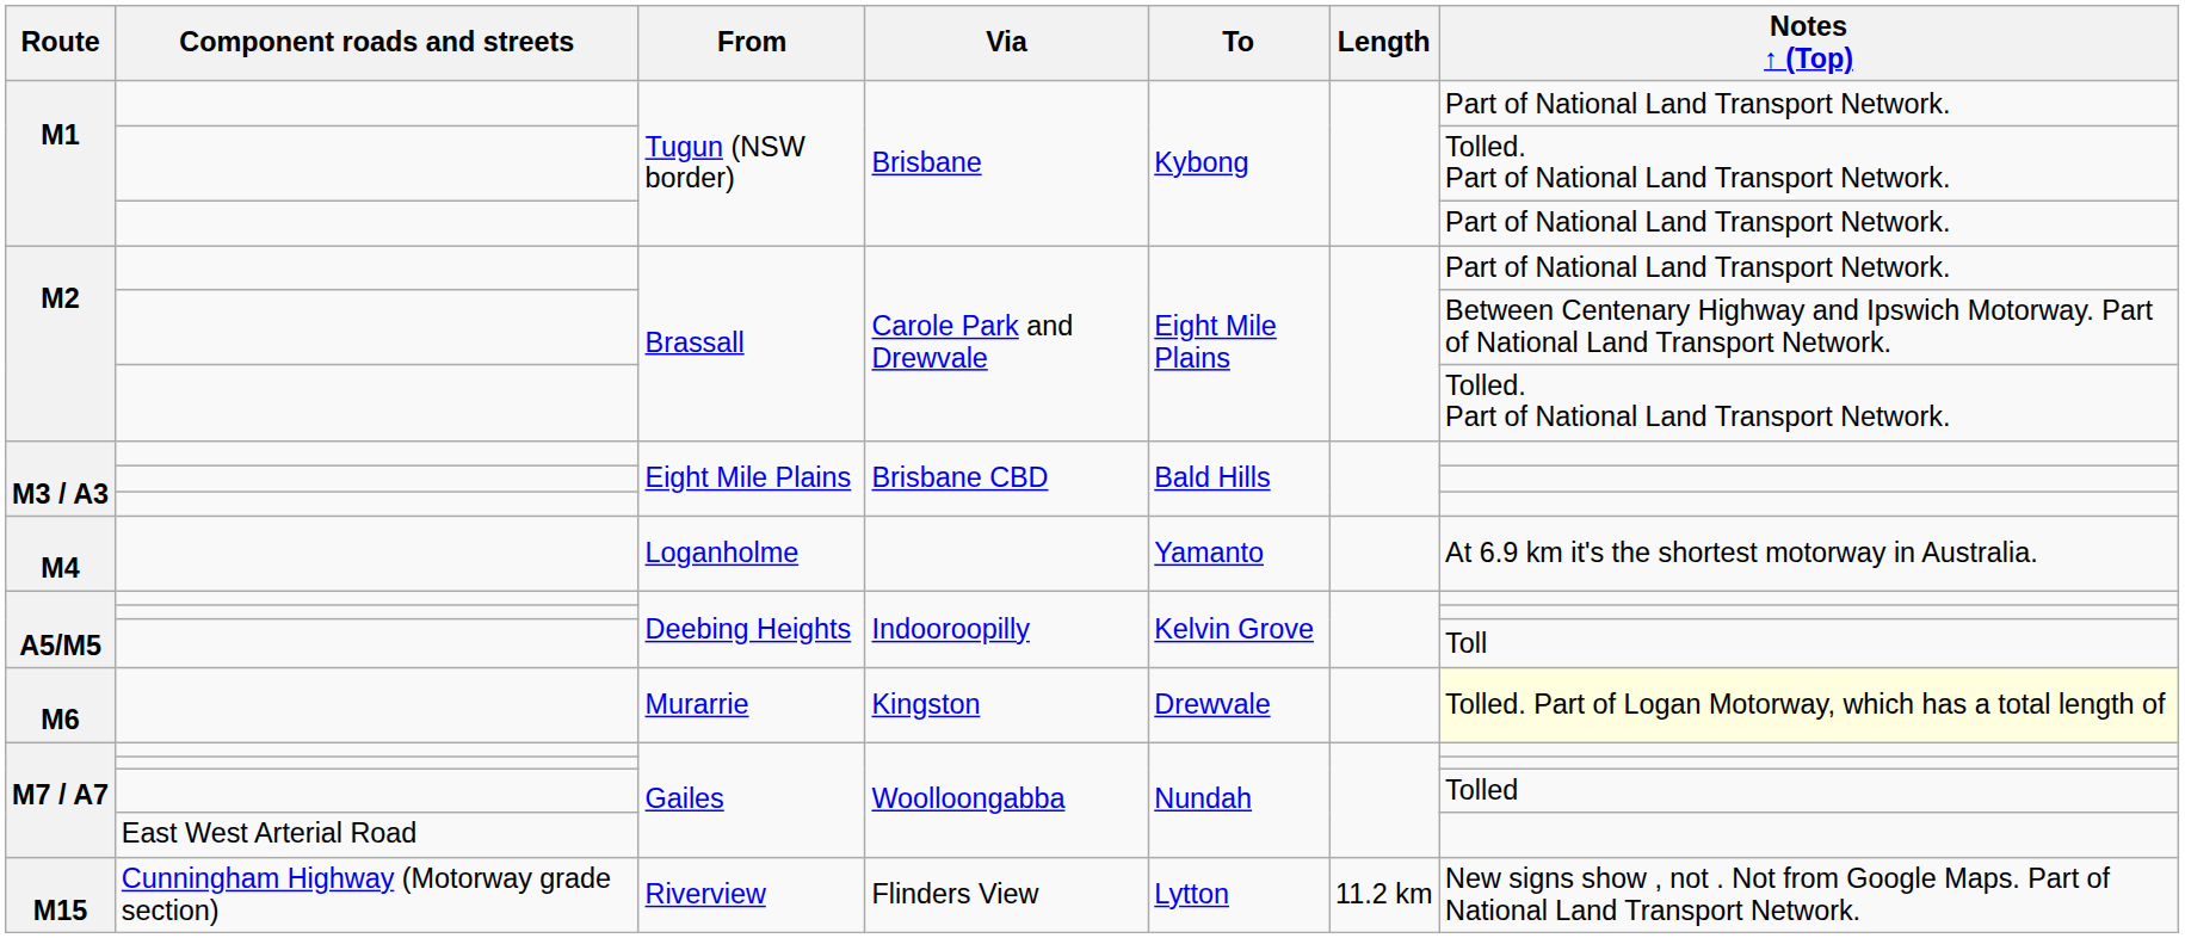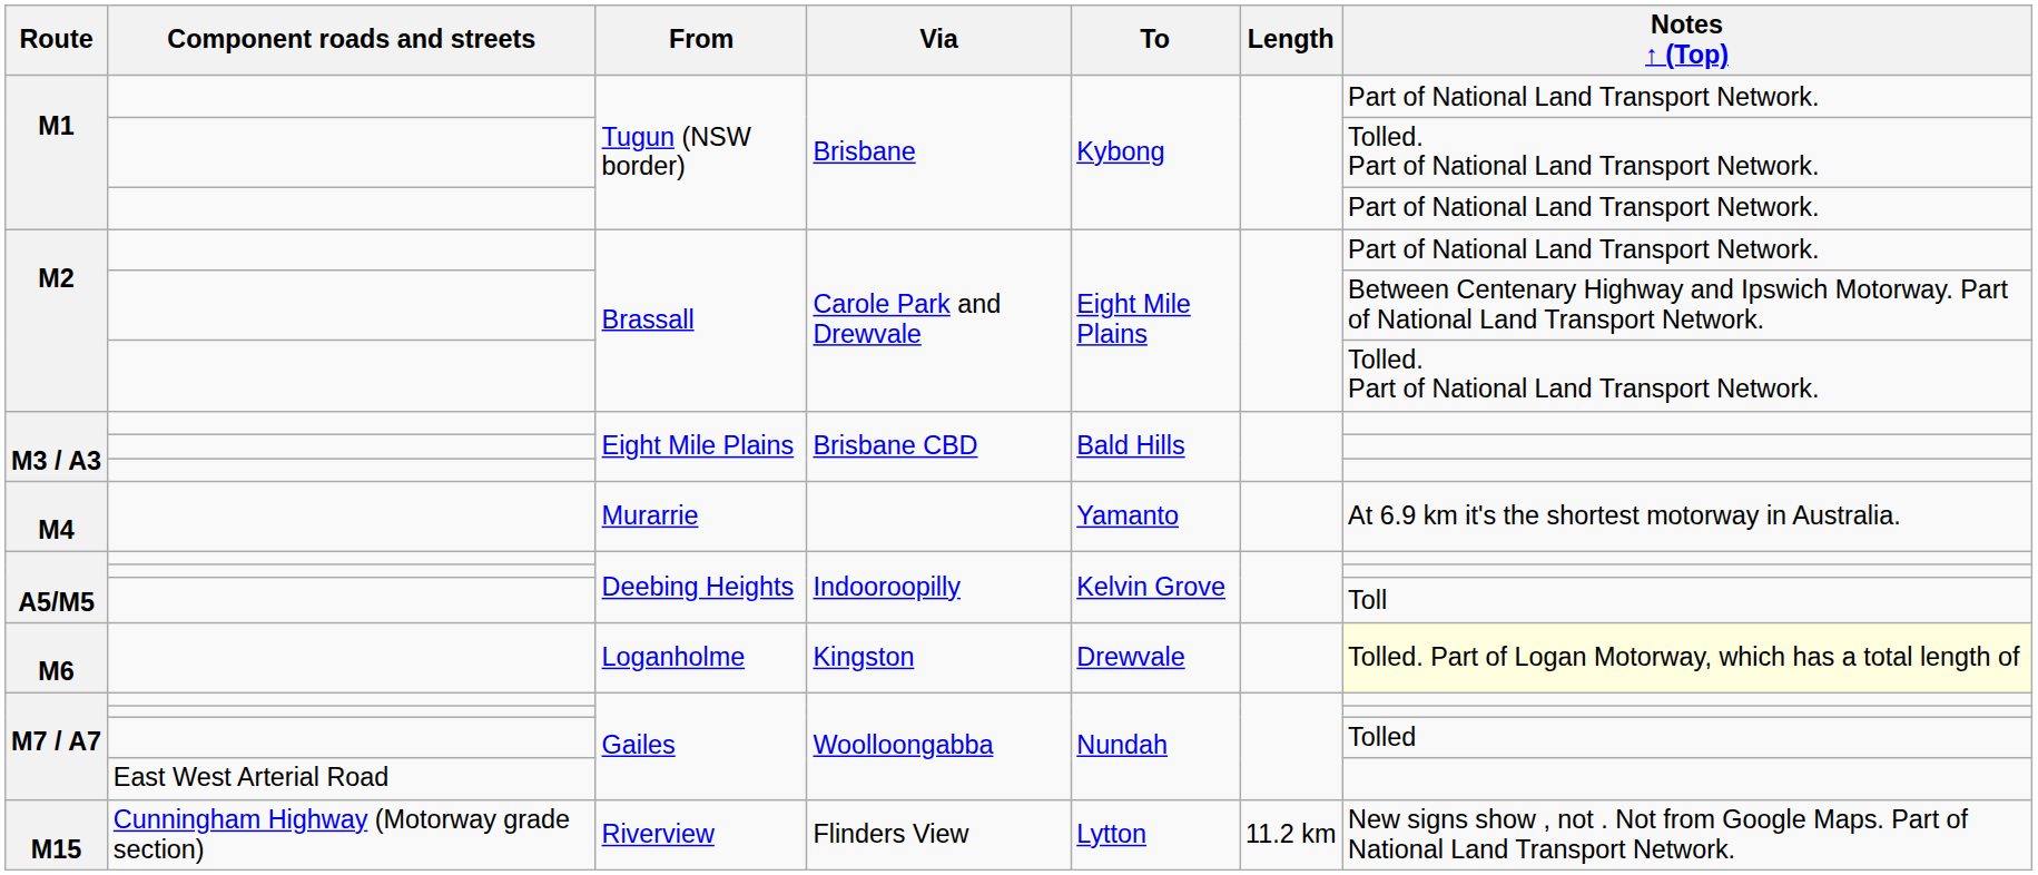M4 | From: Loganholme -> Murarrie
M6 | From: Murarrie -> Loganholme
